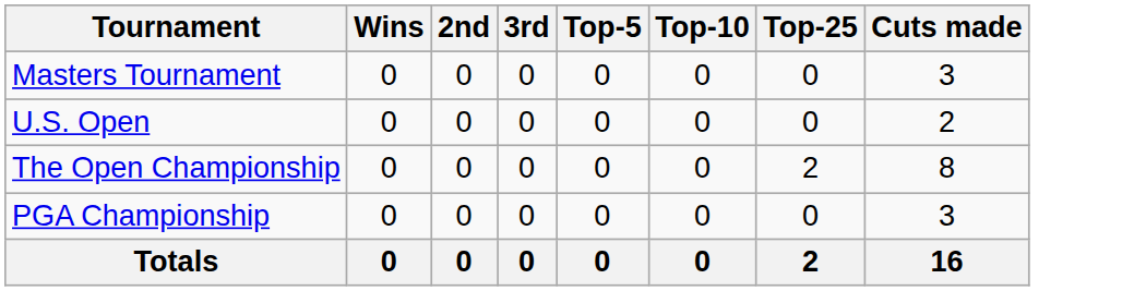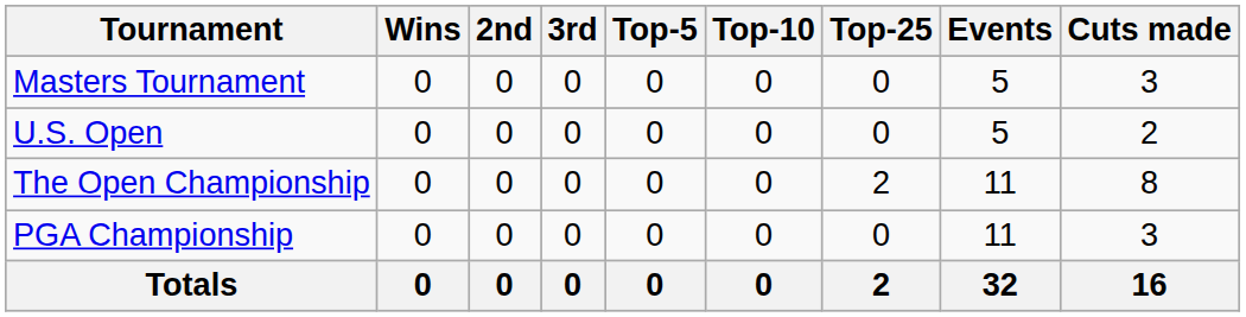+ column: Events | 5 | 5 | 11 | 11 | 32
